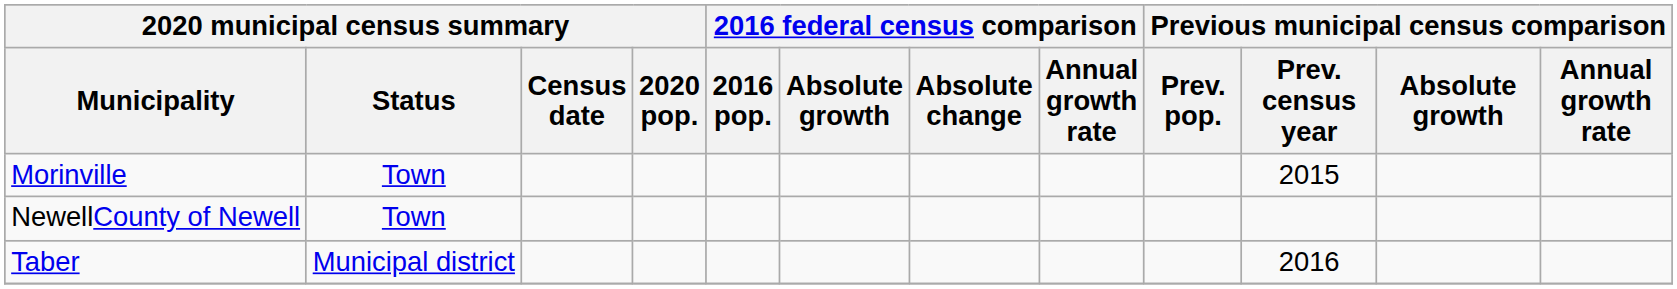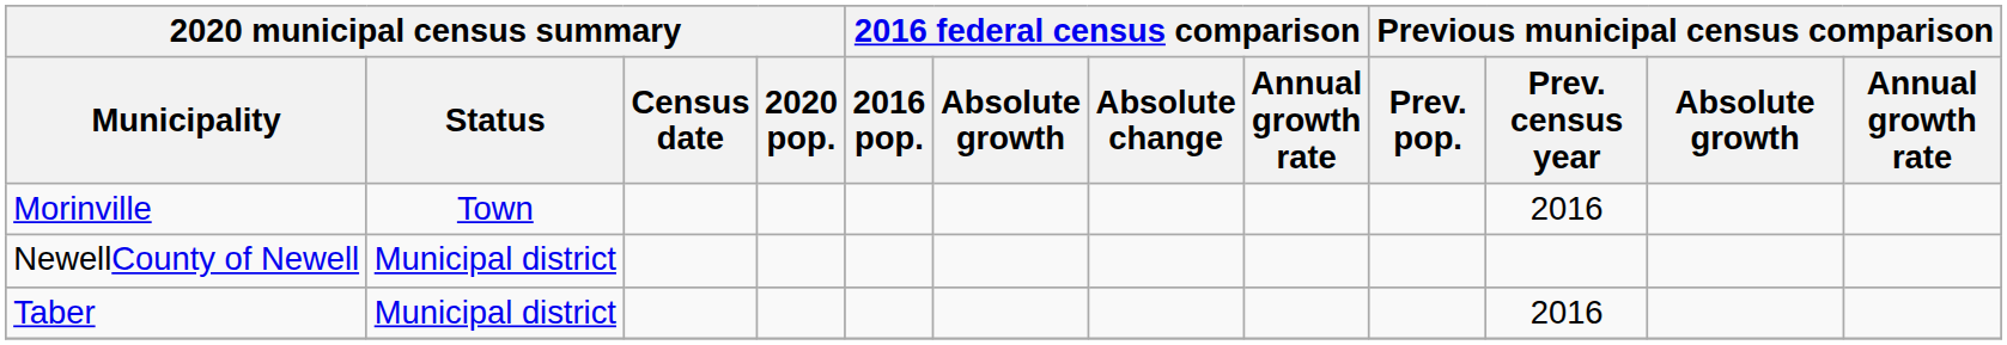Morinville | Previous municipal census comparison / Prev. census year: 2015 -> 2016
NewellCounty of Newell | 2020 municipal census summary / Status: Town -> Municipal district
